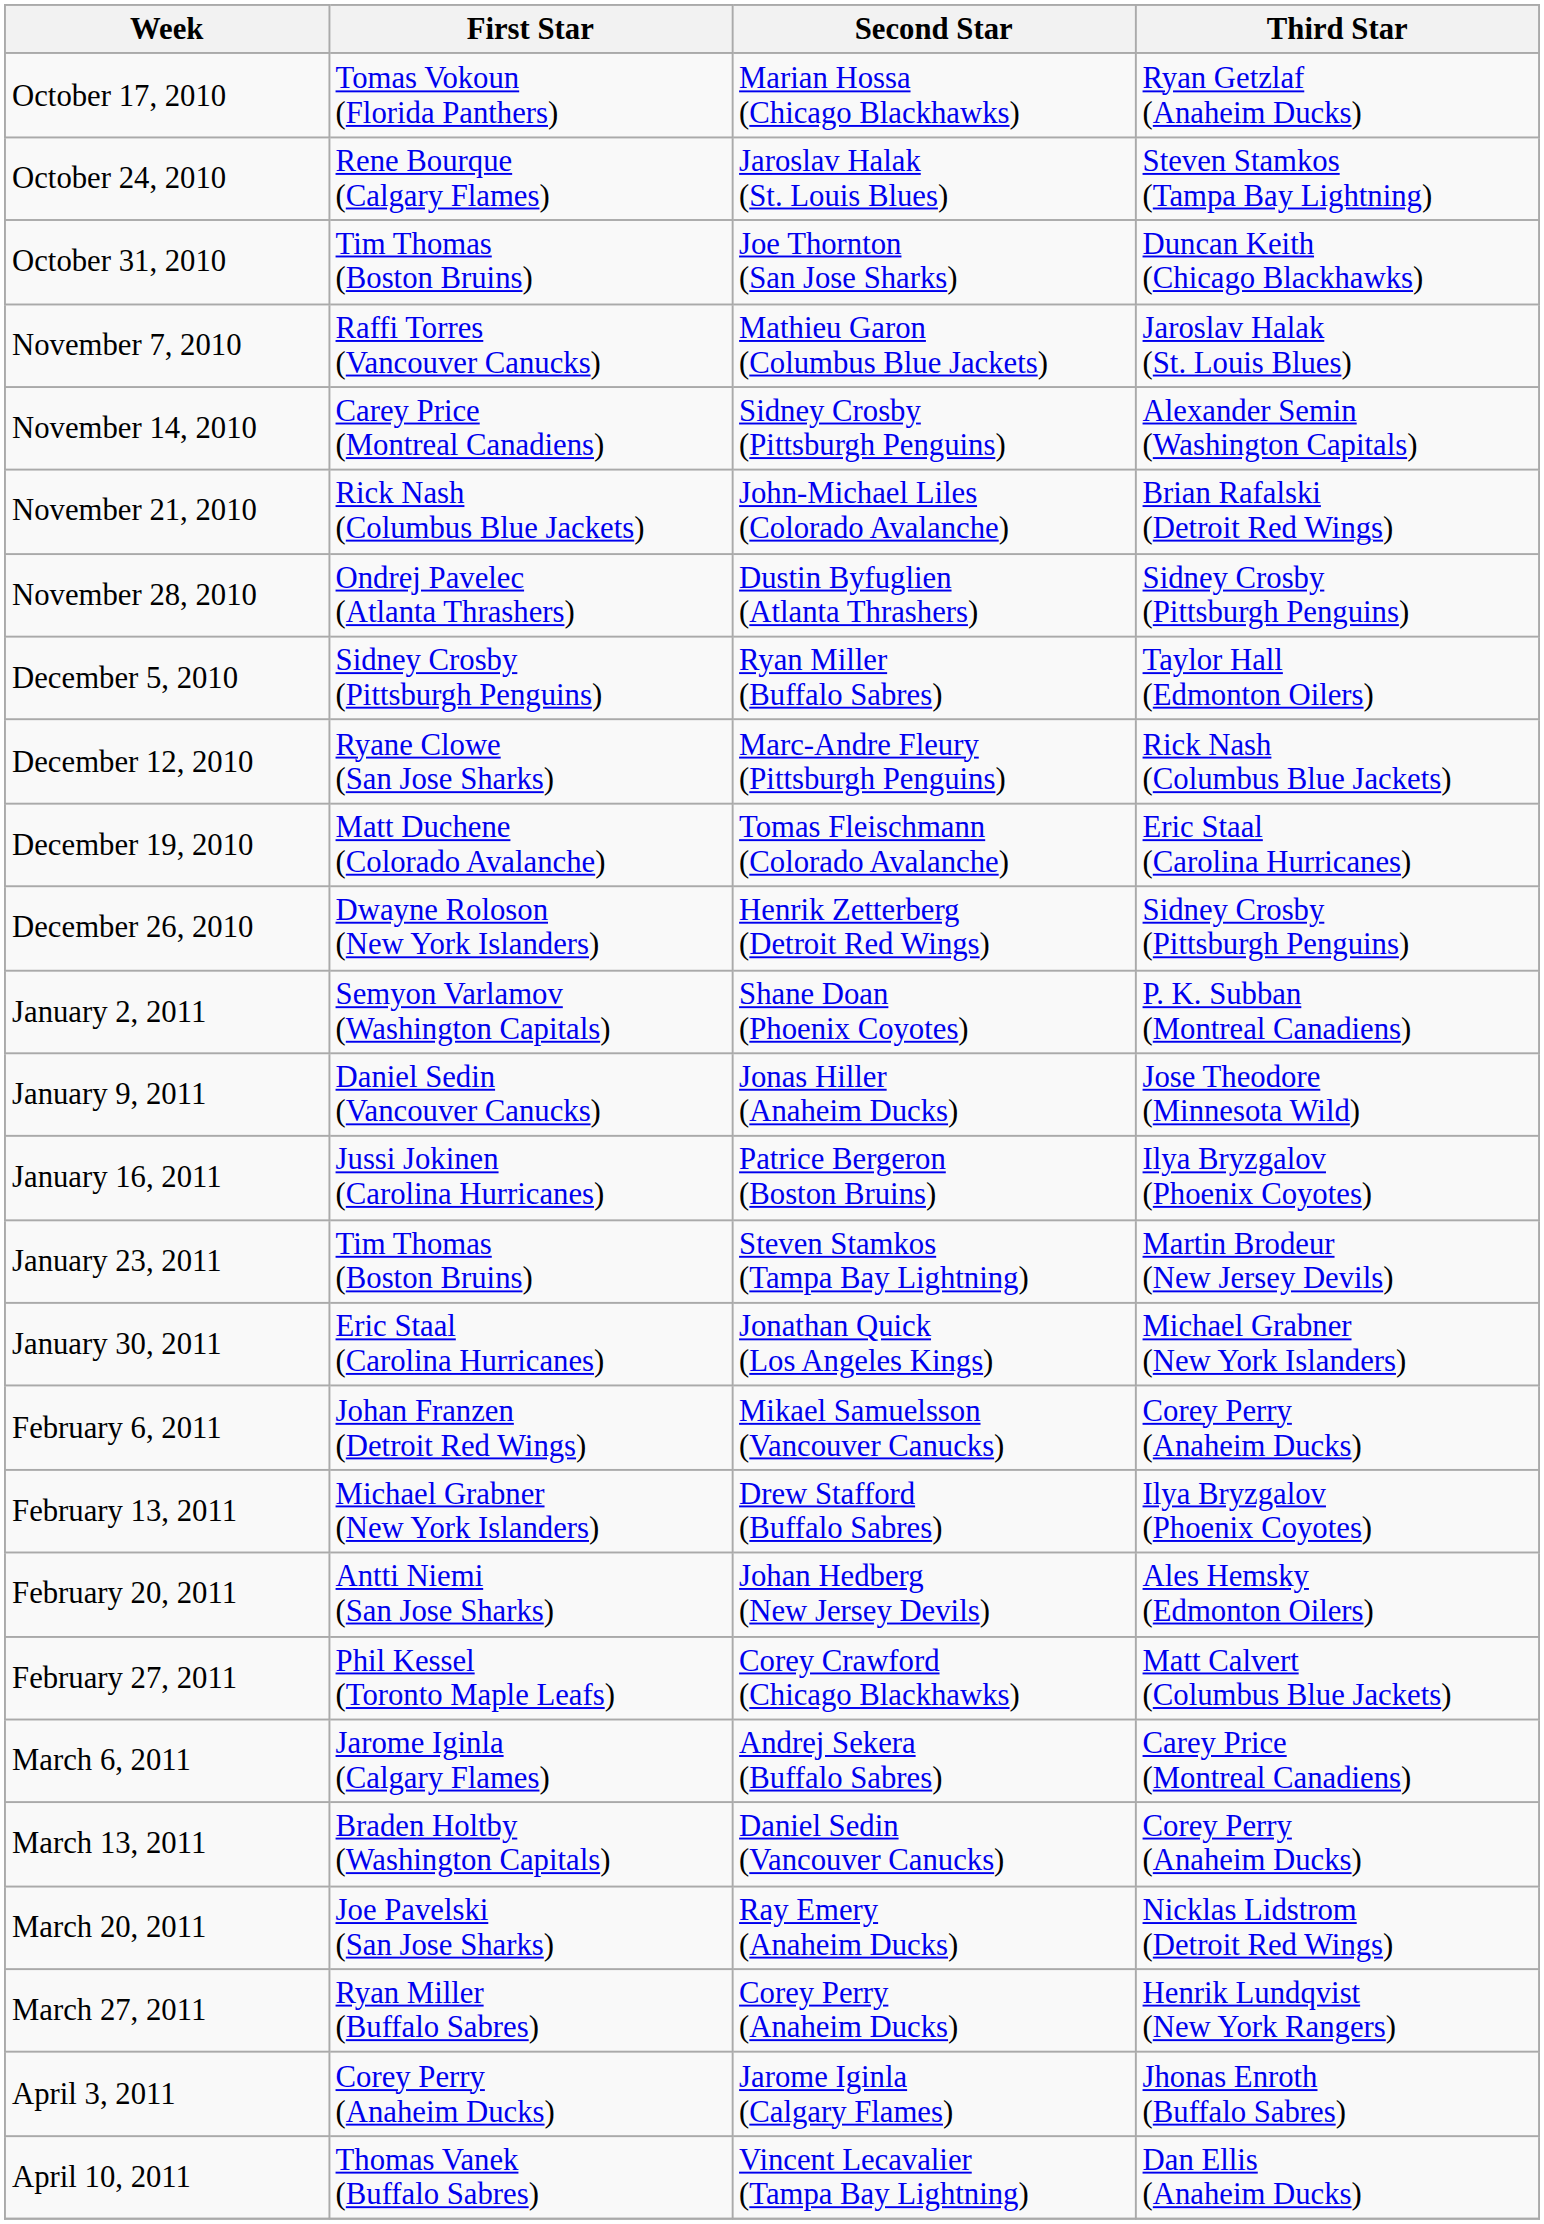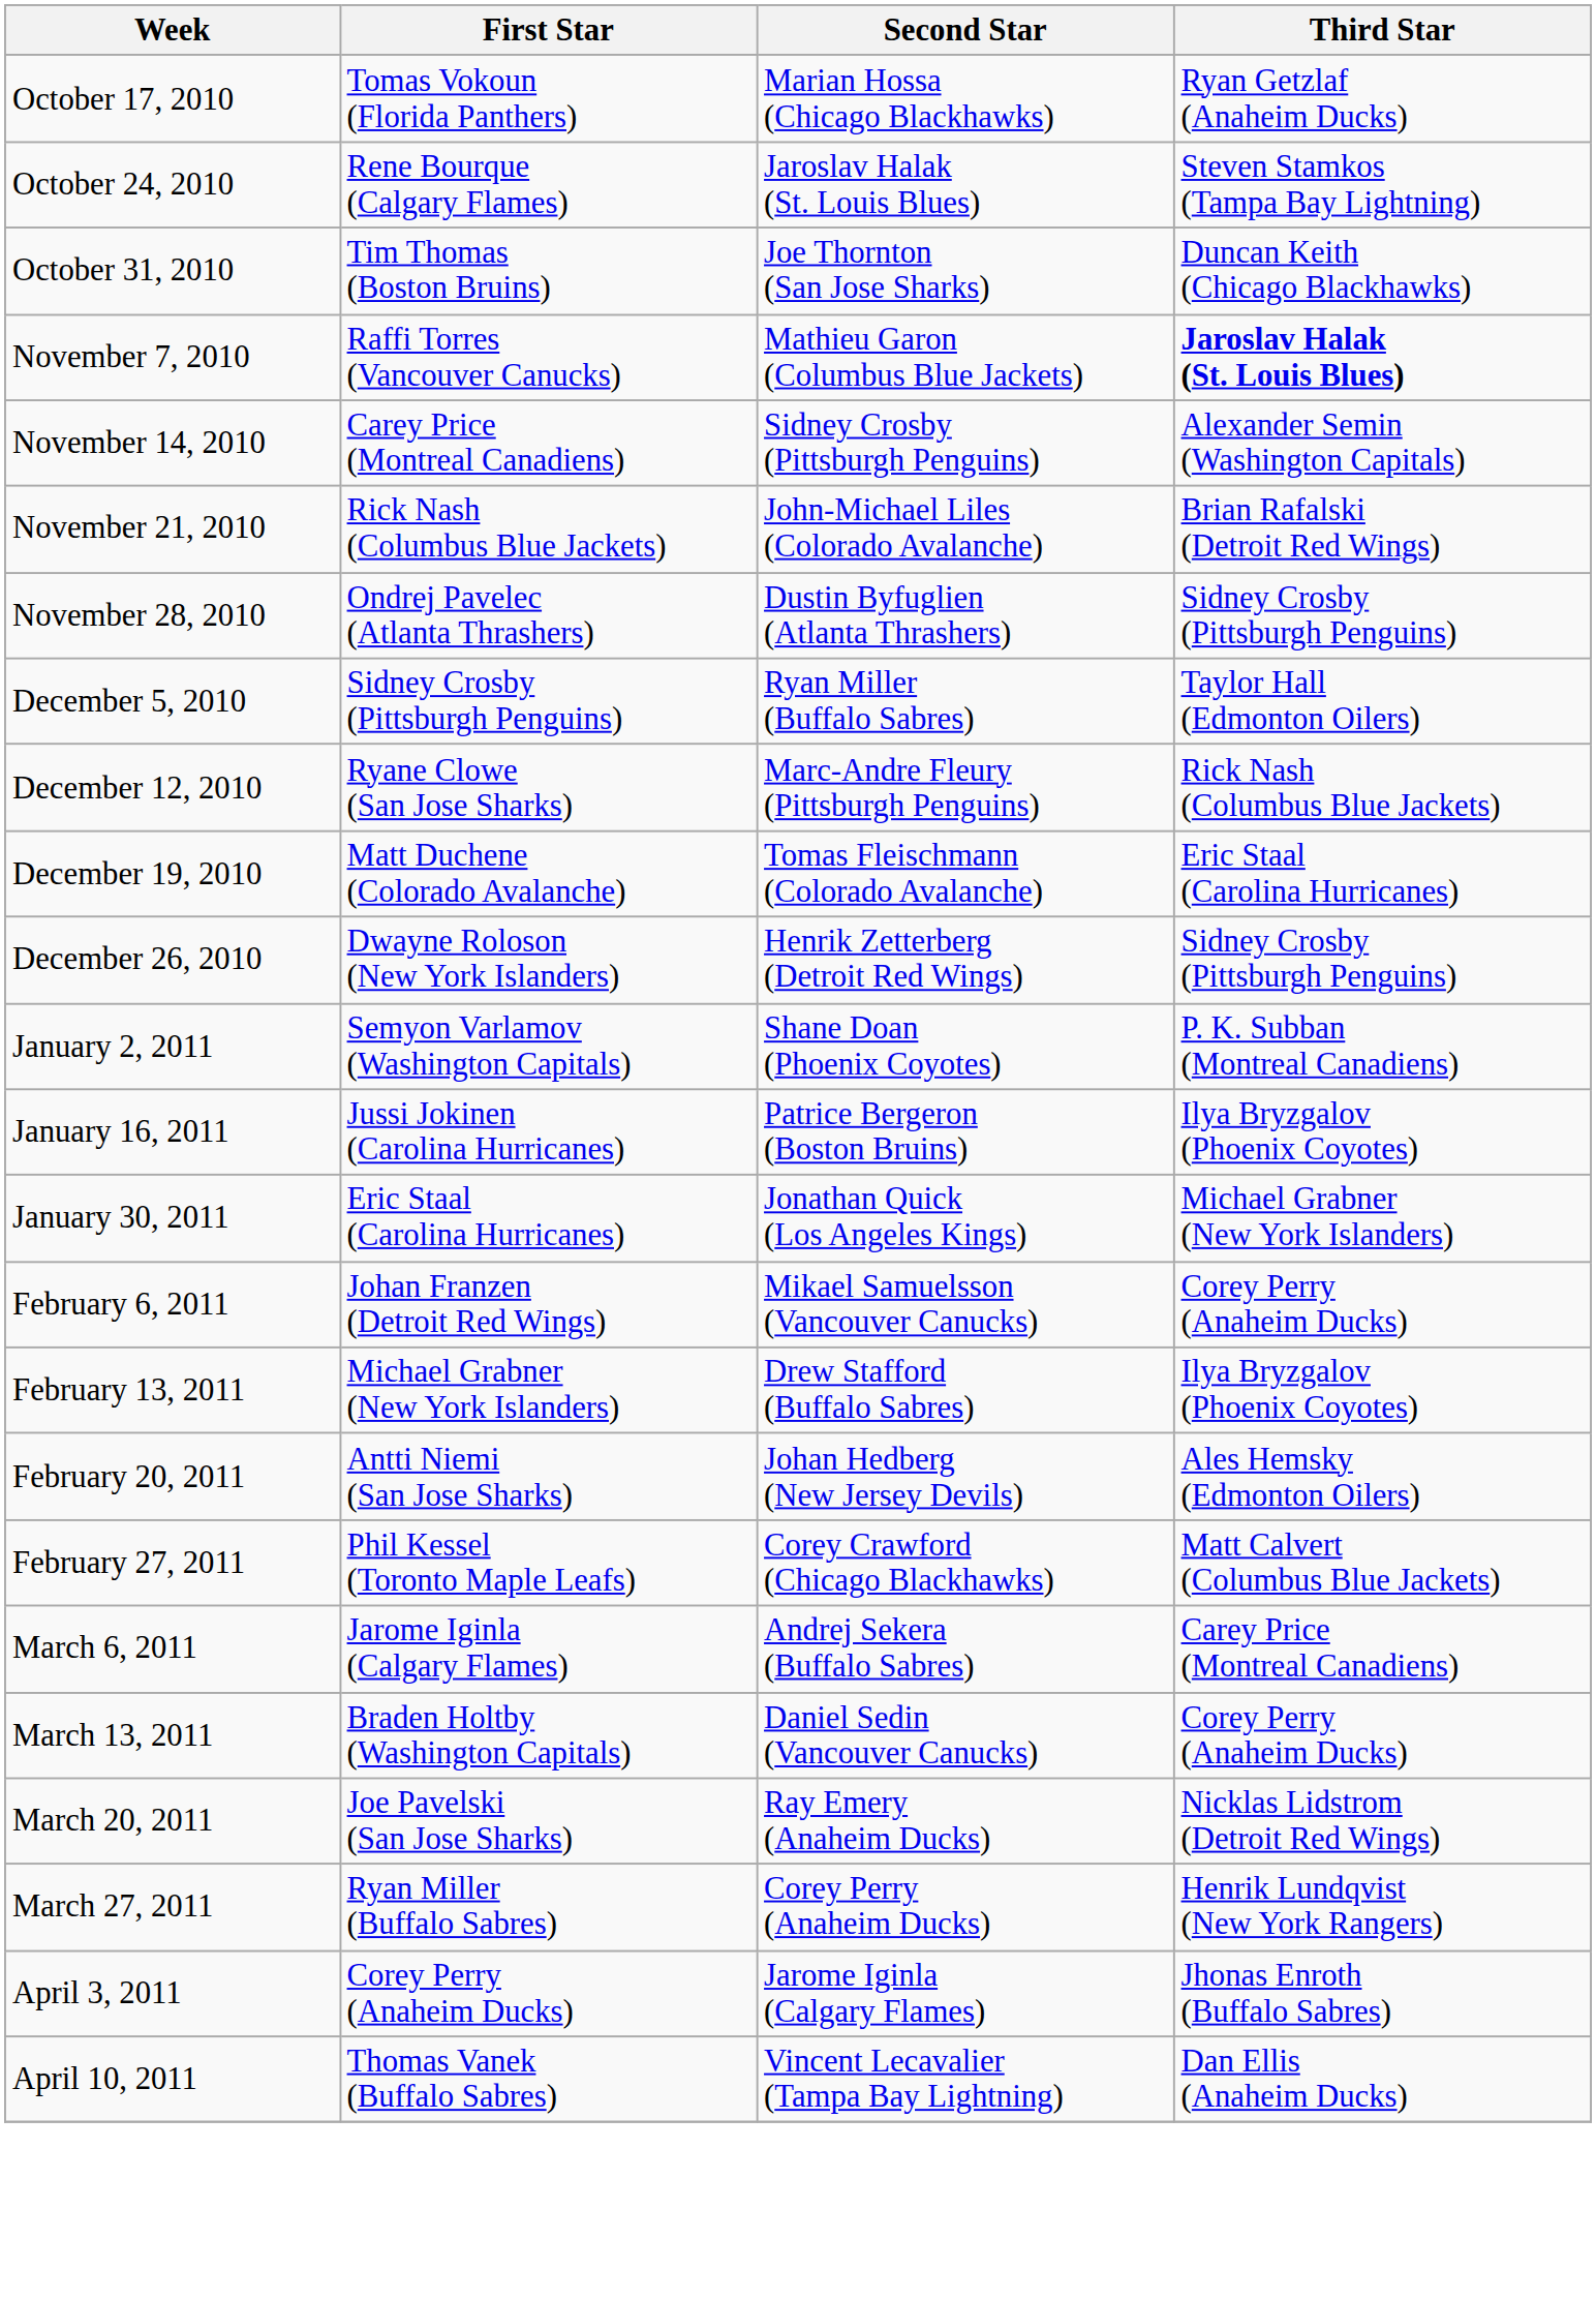November 7, 2010 | Third Star: normal -> bold
- row: January 9, 2011 | Daniel Sedin (Vancouver Canucks) | Jonas Hiller (Anaheim Ducks) | Jose Theodore (Minnesota Wild)
- row: January 23, 2011 | Tim Thomas (Boston Bruins) | Steven Stamkos (Tampa Bay Lightning) | Martin Brodeur (New Jersey Devils)
